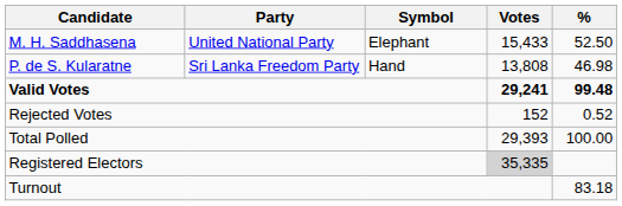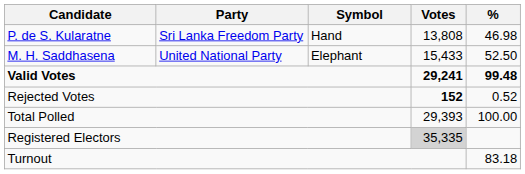rows swapped: M. H. Saddhasena <-> P. de S. Kularatne
Rejected Votes | Votes: normal -> bold
